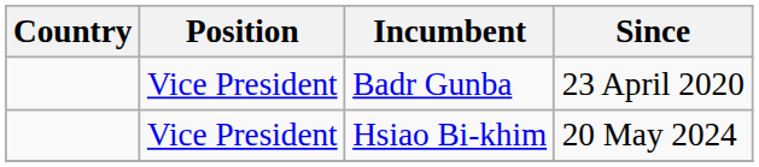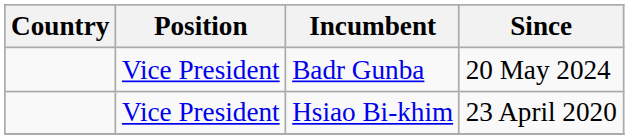Badr Gunba | Since: 23 April 2020 -> 20 May 2024
Hsiao Bi-khim | Since: 20 May 2024 -> 23 April 2020
